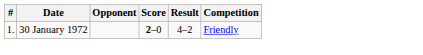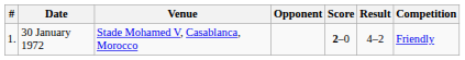+ column: Venue | Stade Mohamed V, Casablanca, Morocco
